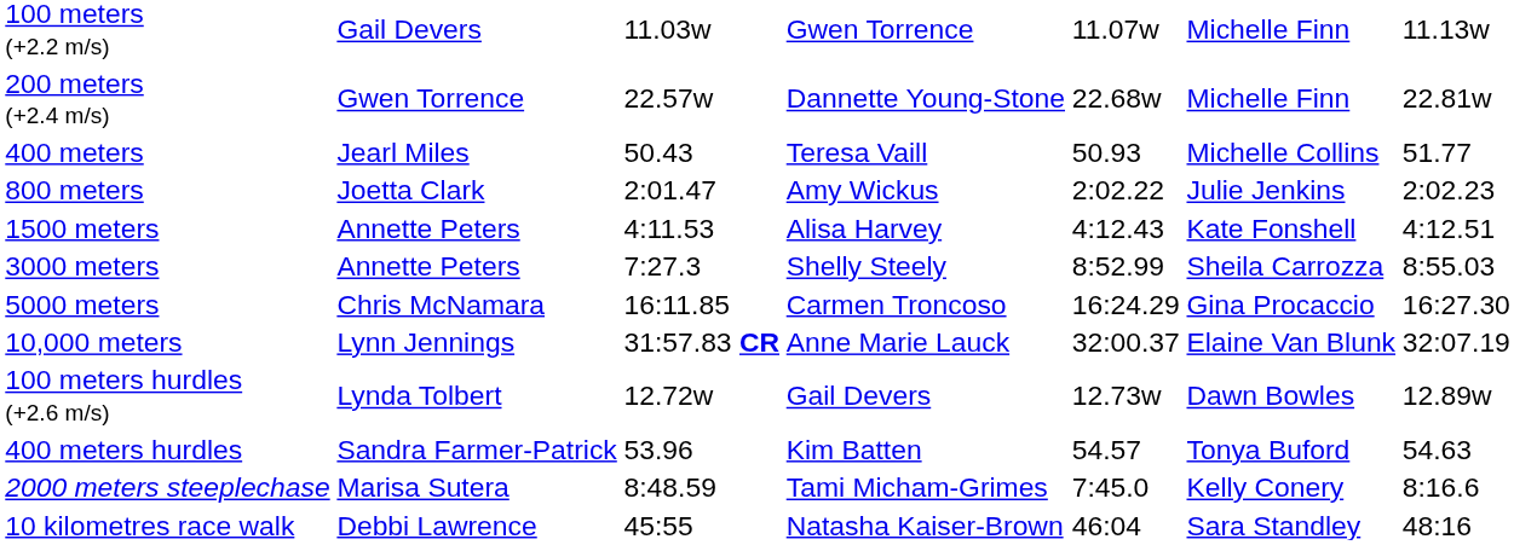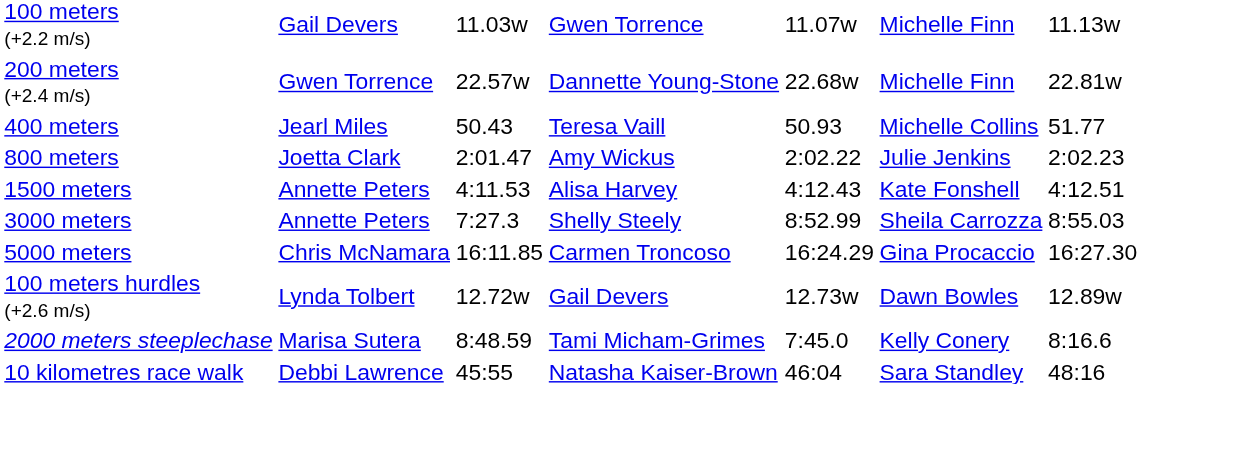- row: 10,000 meters | Lynn Jennings | 31:57.83 CR | Anne Marie Lauck | 32:00.37 | Elaine Van Blunk | 32:07.19
- row: 400 meters hurdles | Sandra Farmer-Patrick | 53.96 | Kim Batten | 54.57 | Tonya Buford | 54.63
